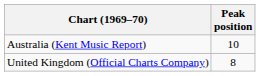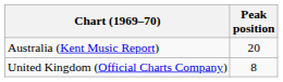Australia (Kent Music Report) | Peak position: 10 -> 20
